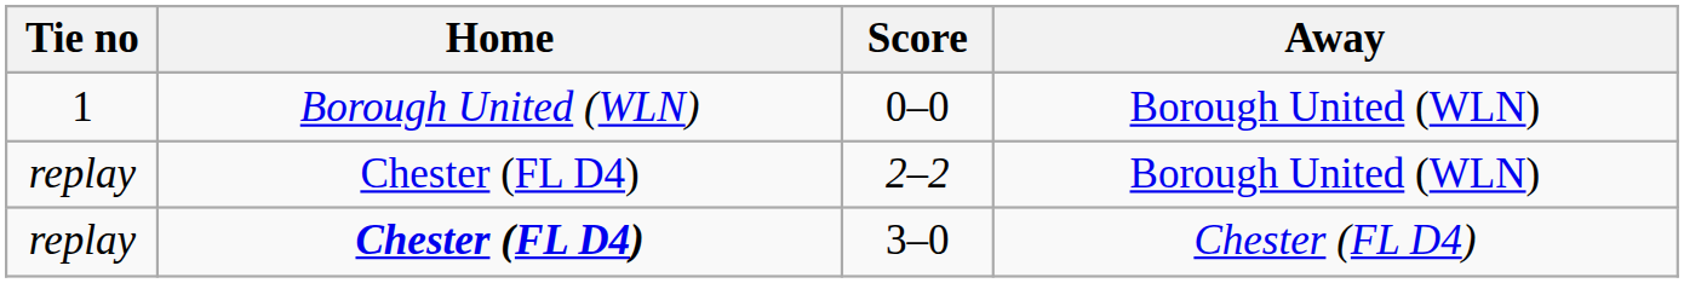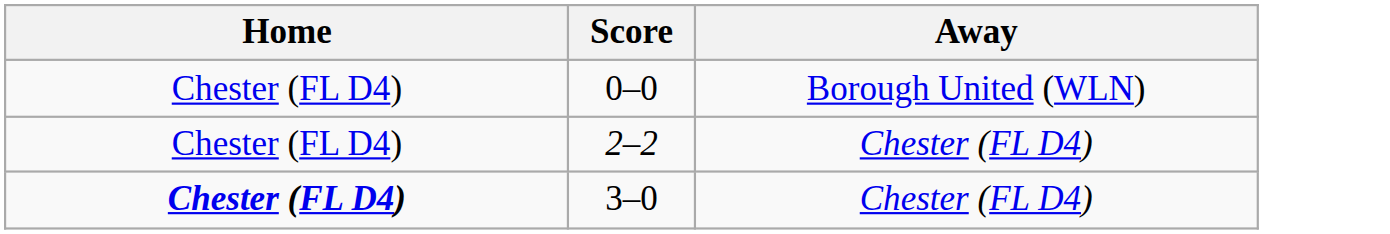- column: Tie no | 1 | replay | replay
0–0 | Home: Borough United (WLN) -> Chester (FL D4)
2–2 | Away: Borough United (WLN) -> Chester (FL D4)
